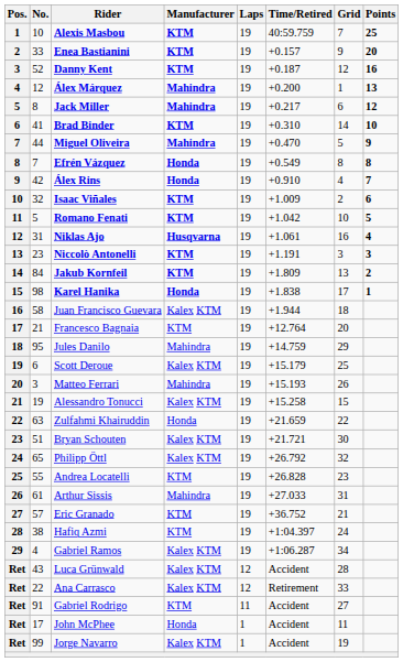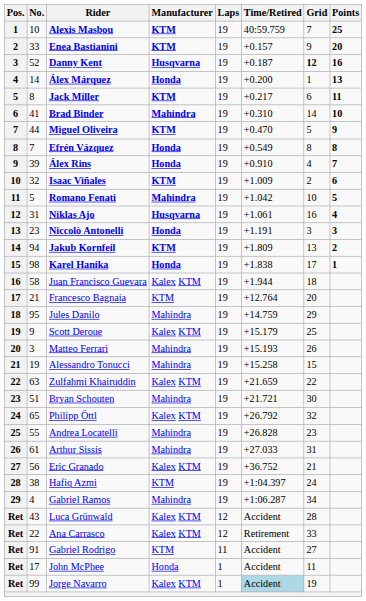Danny Kent | Manufacturer: KTM -> Husqvarna
Danny Kent | Grid: normal -> bold
Álex Márquez | No.: 12 -> 14
Álex Márquez | Manufacturer: Mahindra -> Honda
Jack Miller | Manufacturer: Mahindra -> KTM
Jack Miller | Points: 12 -> 11
Brad Binder | Manufacturer: KTM -> Mahindra
Miguel Oliveira | Manufacturer: Mahindra -> KTM
Álex Rins | No.: 42 -> 39
Romano Fenati | Manufacturer: KTM -> Mahindra
Niccolò Antonelli | Manufacturer: KTM -> Honda
Jakub Kornfeil | No.: 84 -> 94
Scott Deroue | No.: 6 -> 9
Alessandro Tonucci | Manufacturer: Kalex KTM -> Mahindra
Zulfahmi Khairuddin | Manufacturer: Honda -> Kalex KTM
Bryan Schouten | Manufacturer: Kalex KTM -> Mahindra
Andrea Locatelli | Manufacturer: KTM -> Mahindra
Eric Granado | No.: 57 -> 56
Eric Granado | Manufacturer: KTM -> Kalex KTM
Gabriel Ramos | Manufacturer: Kalex KTM -> Mahindra
Jorge Navarro | Time/Retired: no background -> lightblue background
